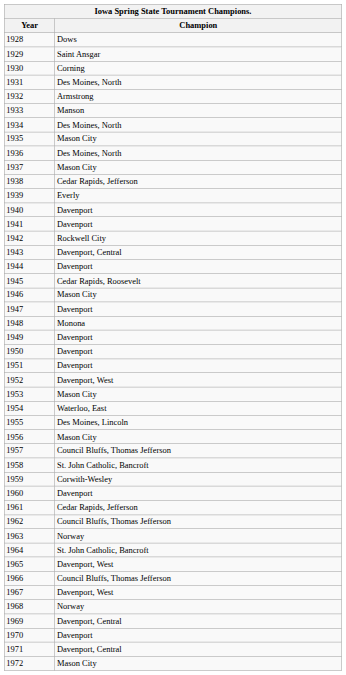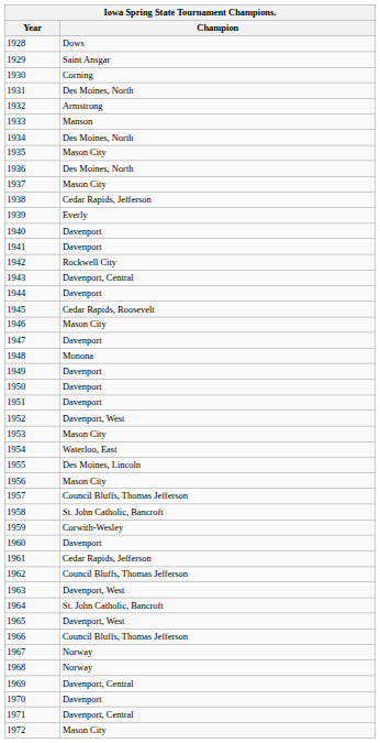1963 | Champion: Norway -> Davenport, West
1967 | Champion: Davenport, West -> Norway
